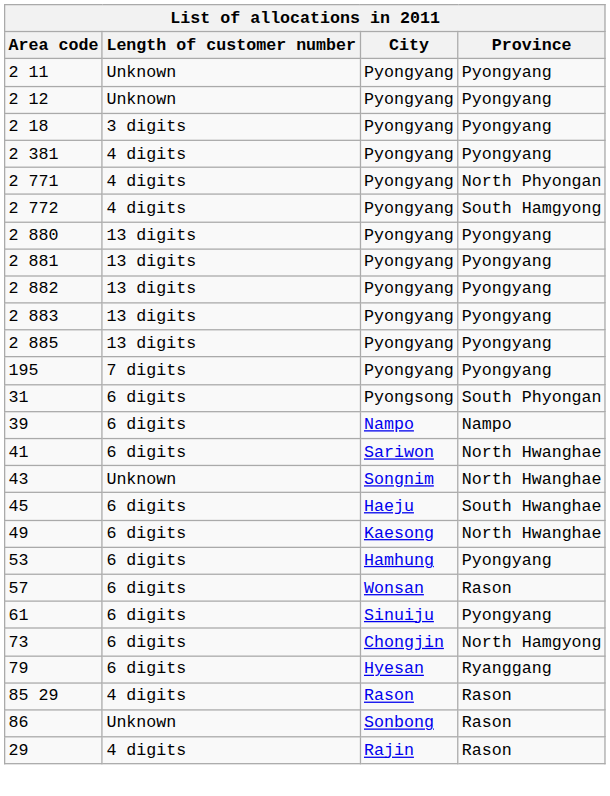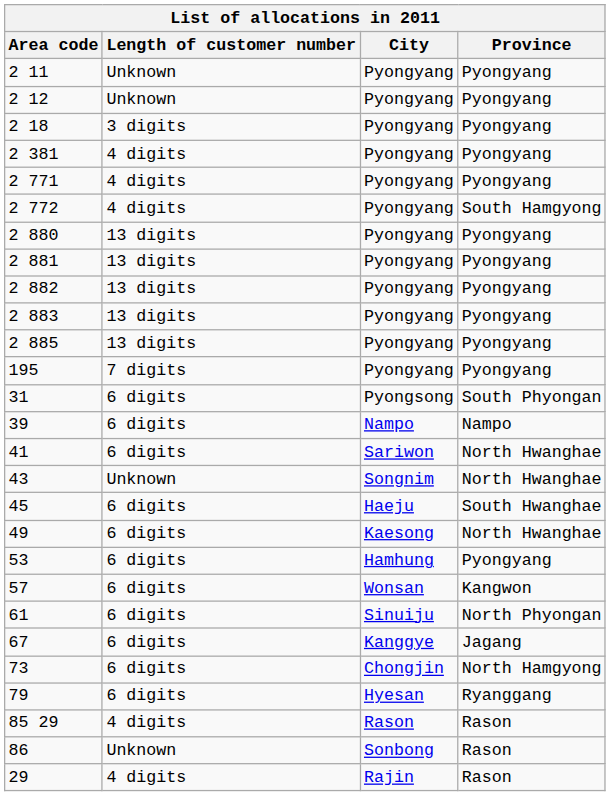2 771 | Province: North Phyongan -> Pyongyang
57 | Province: Rason -> Kangwon
61 | Province: Pyongyang -> North Phyongan
+ row: 67 | 6 digits | Kanggye | Jagang
